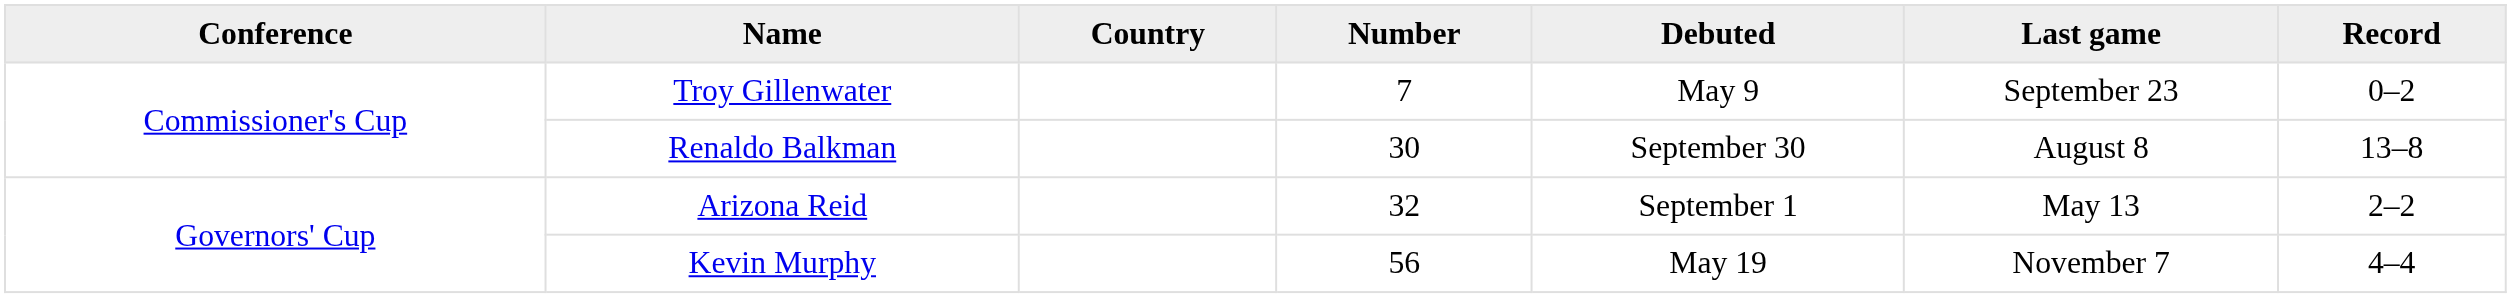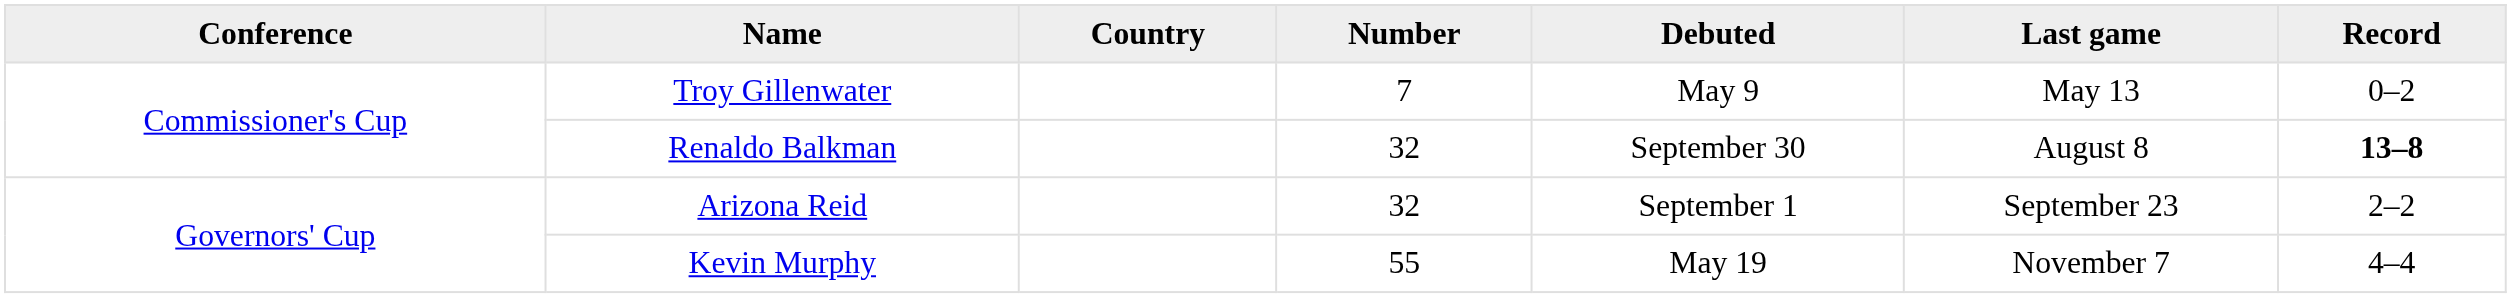Troy Gillenwater | Last game: September 23 -> May 13
Renaldo Balkman | Number: 30 -> 32
Renaldo Balkman | Record: normal -> bold
Arizona Reid | Last game: May 13 -> September 23
Kevin Murphy | Number: 56 -> 55
